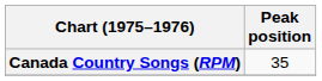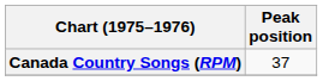Canada Country Songs (RPM) | Peak position: 35 -> 37
